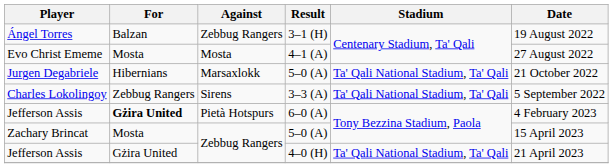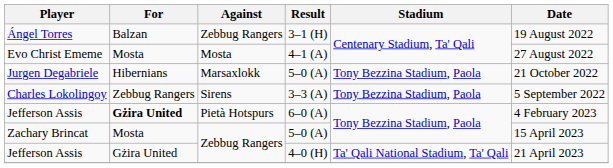Jurgen Degabriele | Stadium: Ta' Qali National Stadium, Ta' Qali -> Tony Bezzina Stadium, Paola
Charles Lokolingoy | Stadium: Ta' Qali National Stadium, Ta' Qali -> Tony Bezzina Stadium, Paola
